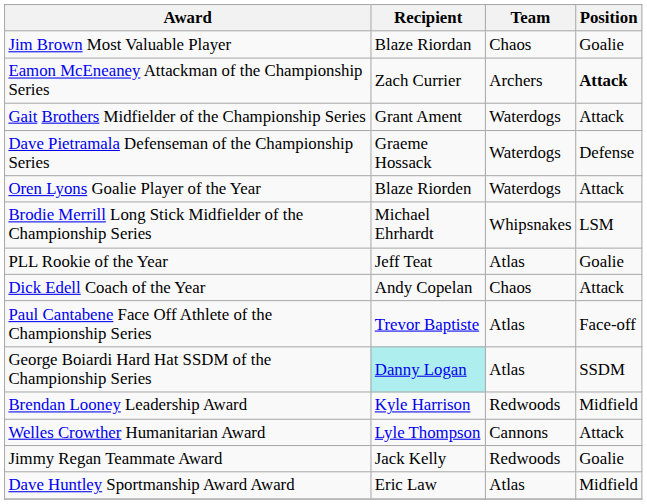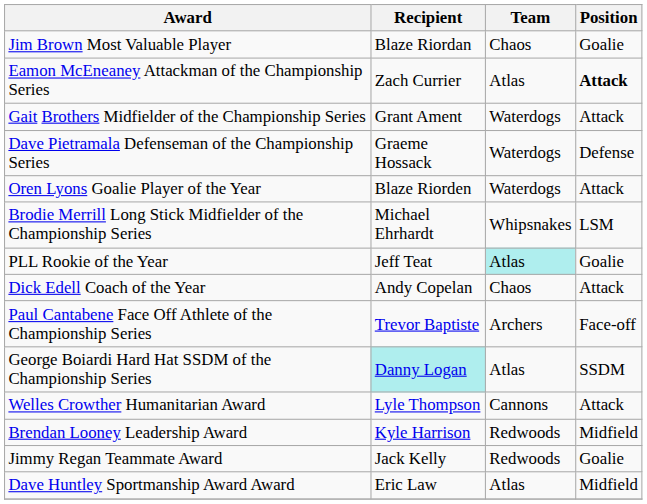Eamon McEneaney Attackman of the Championship Series | Team: Archers -> Atlas
PLL Rookie of the Year | Team: no background -> paleturquoise background
Paul Cantabene Face Off Athlete of the Championship Series | Team: Atlas -> Archers
rows swapped: Welles Crowther Humanitarian Award <-> Brendan Looney Leadership Award
